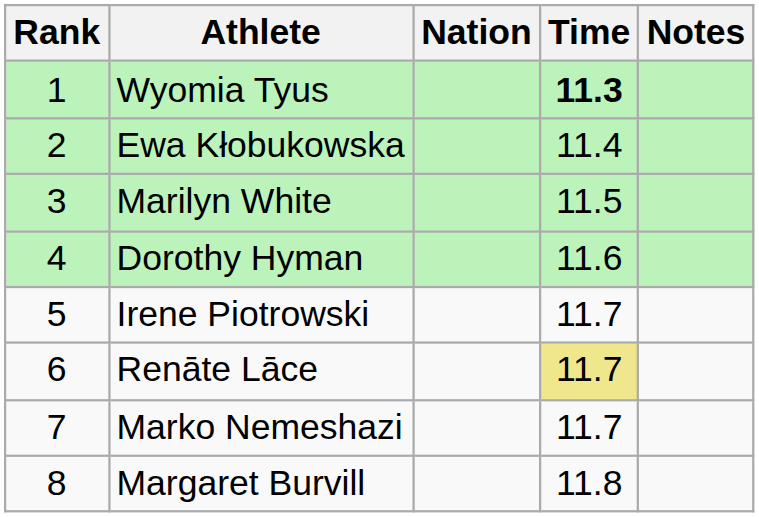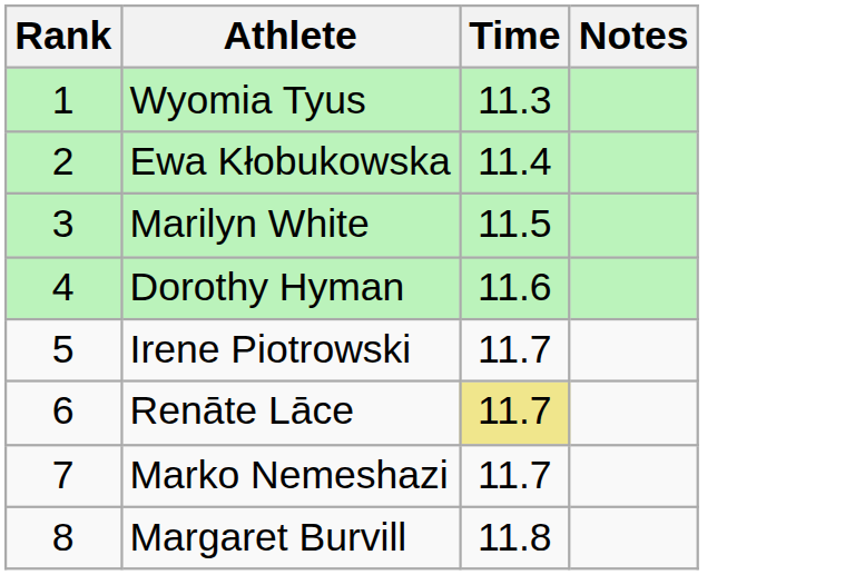- column: Nation
Wyomia Tyus | Time: bold -> normal
